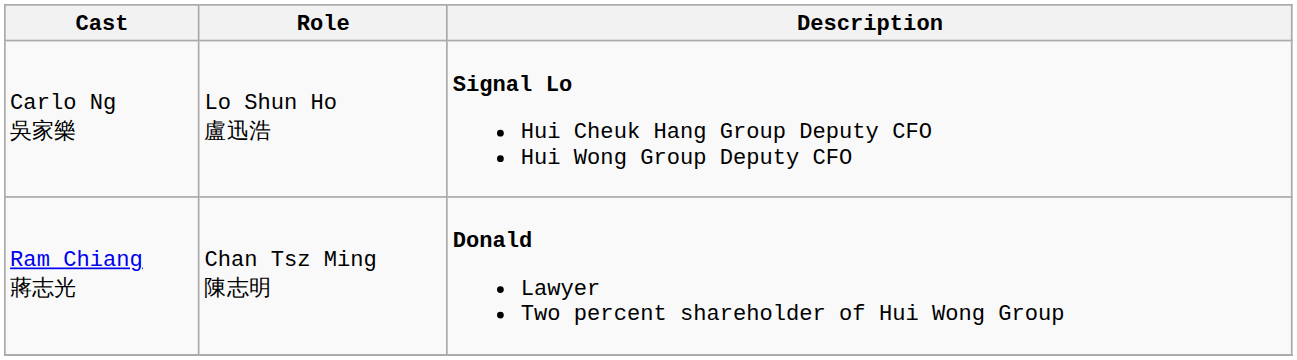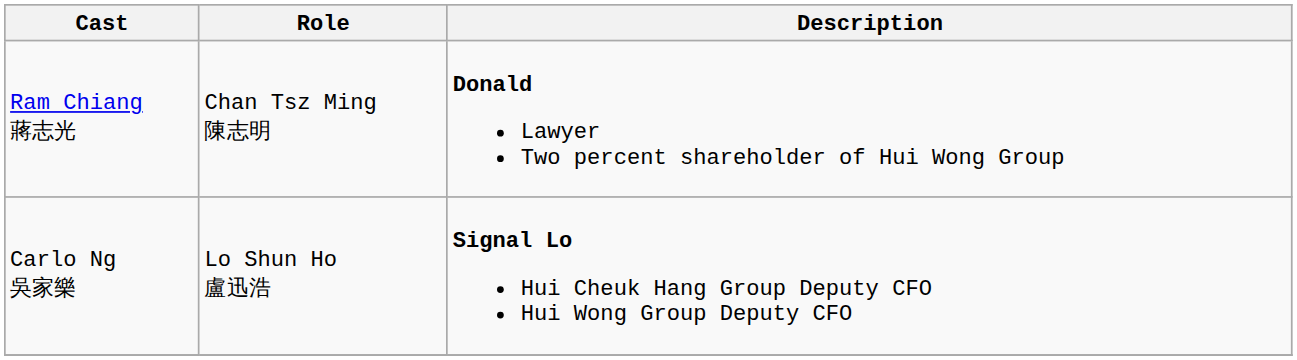rows swapped: Ram Chiang 蔣志光 <-> Carlo Ng 吳家樂
